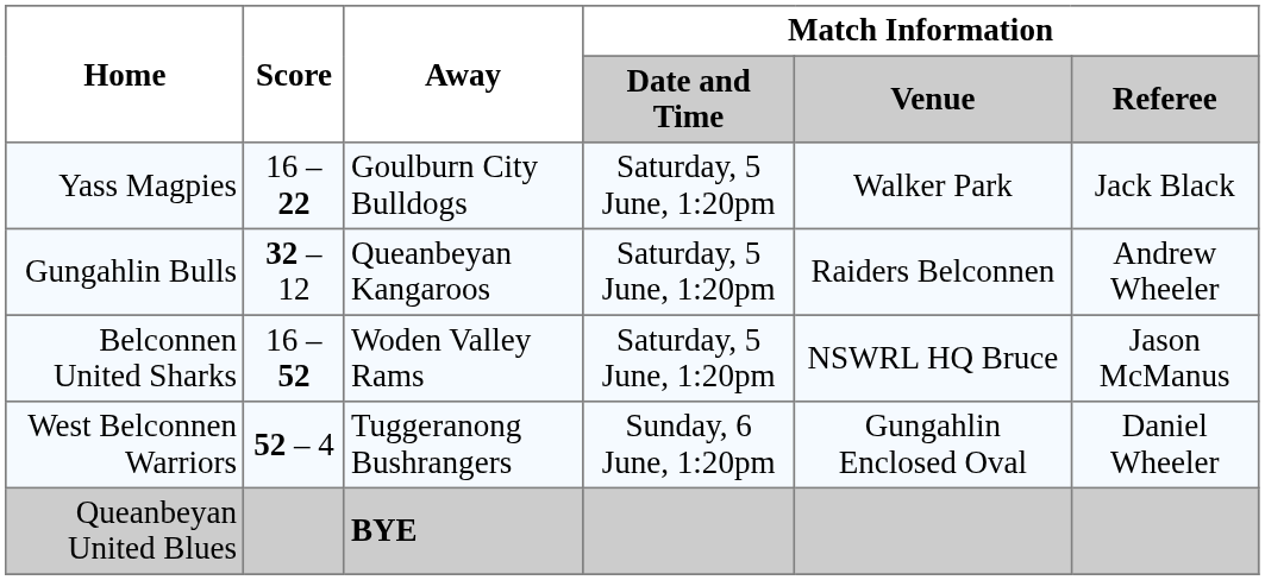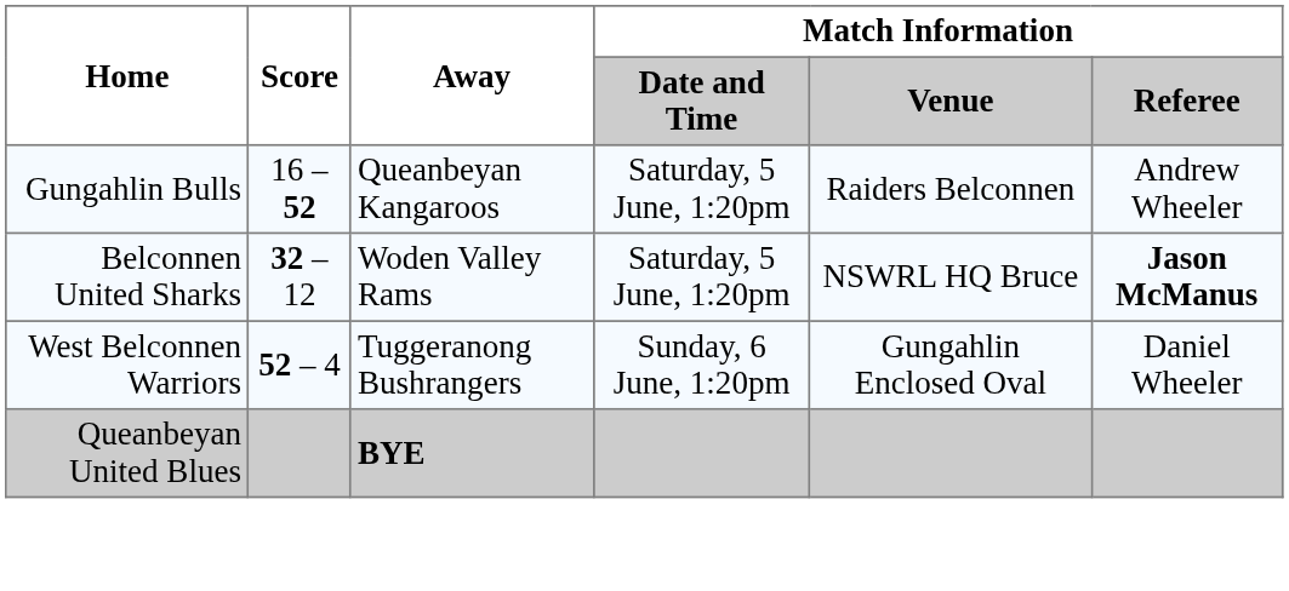- row: Yass Magpies | 16 – 22 | Goulburn City Bulldogs | Saturday, 5 June, 1:20pm | Walker Park | Jack Black
Gungahlin Bulls | Score: 32 – 12 -> 16 – 52
Belconnen United Sharks | Score: 16 – 52 -> 32 – 12
Belconnen United Sharks | Match Information / Referee: normal -> bold
